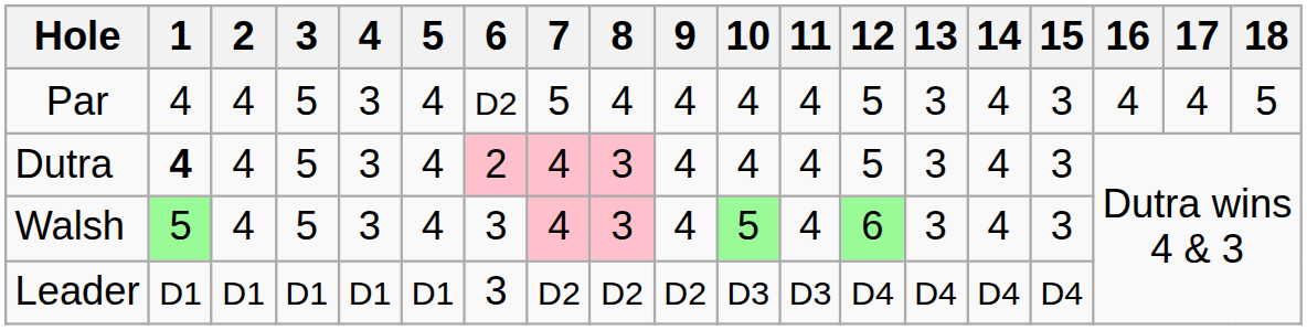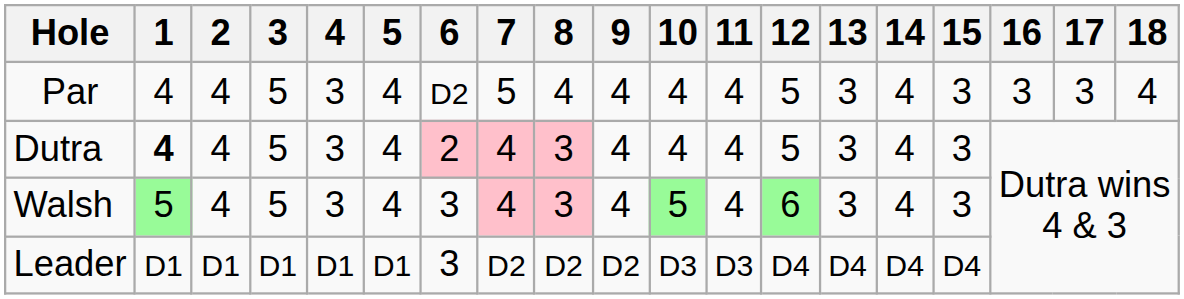Par | 16: 4 -> 3
Par | 17: 4 -> 3
Par | 18: 5 -> 4
